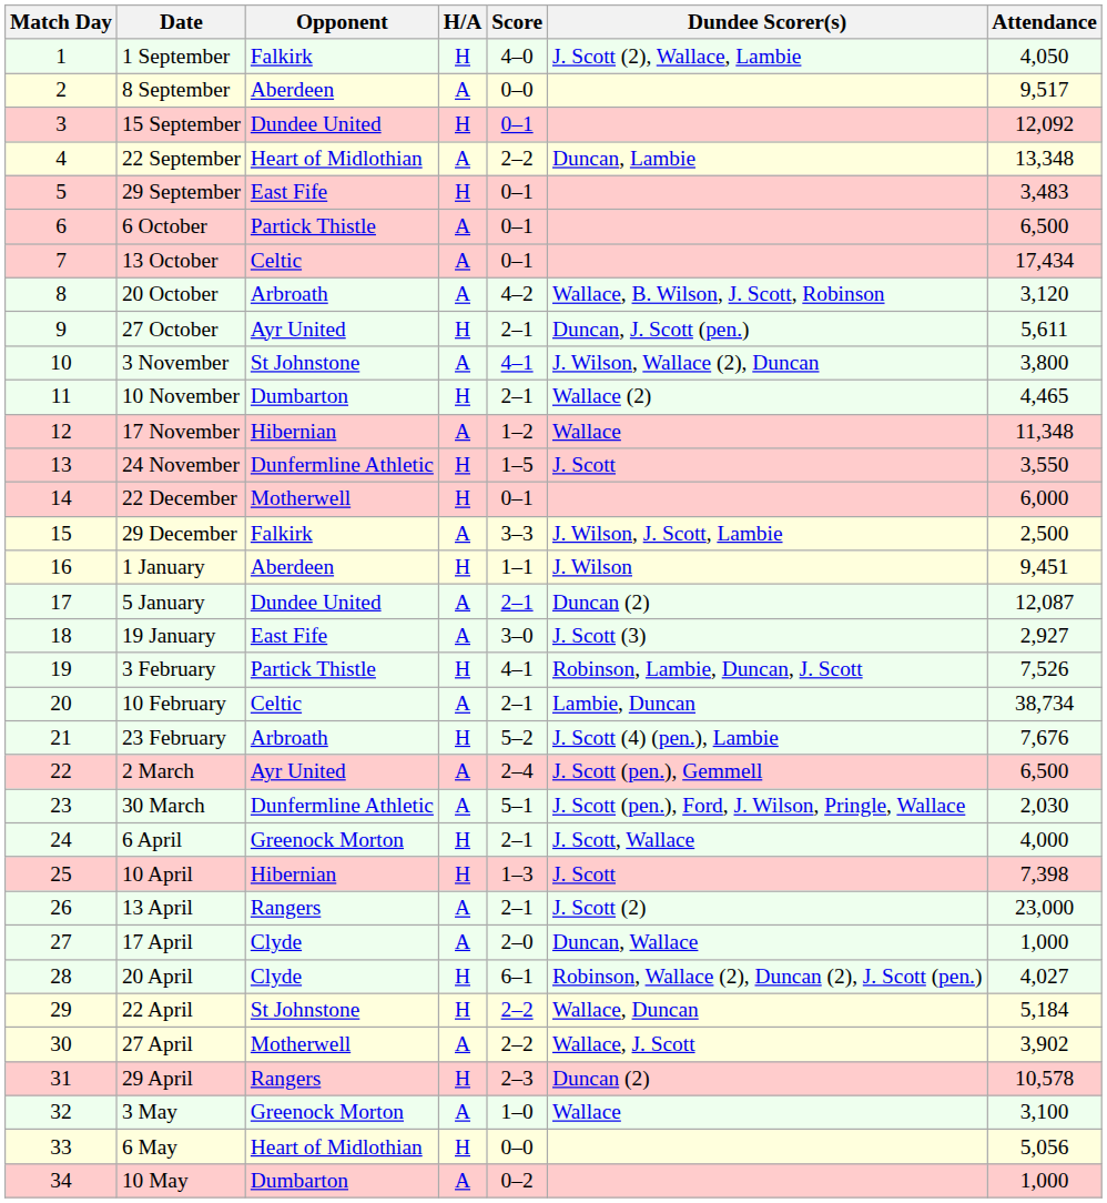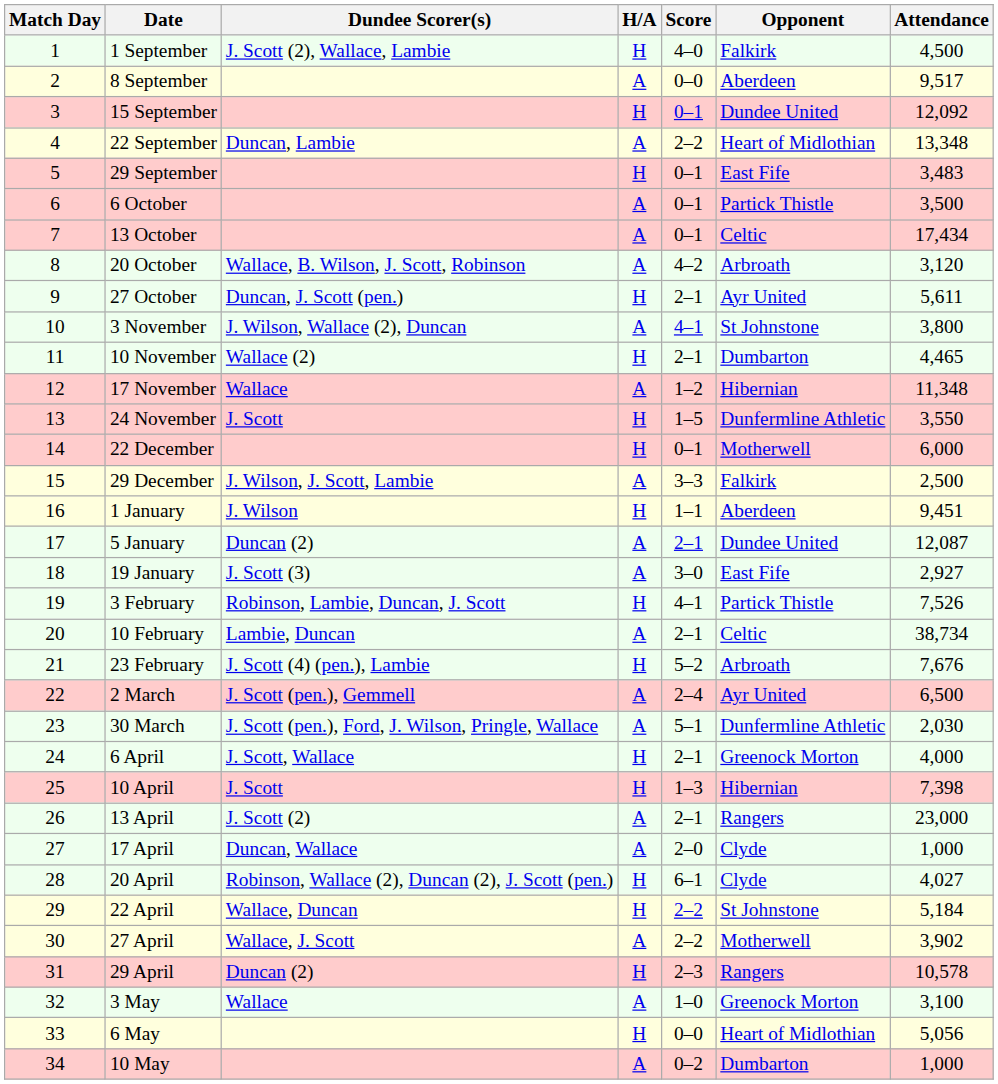columns swapped: Opponent <-> Dundee Scorer(s)
1 September | Attendance: 4,050 -> 4,500
6 October | Attendance: 6,500 -> 3,500
